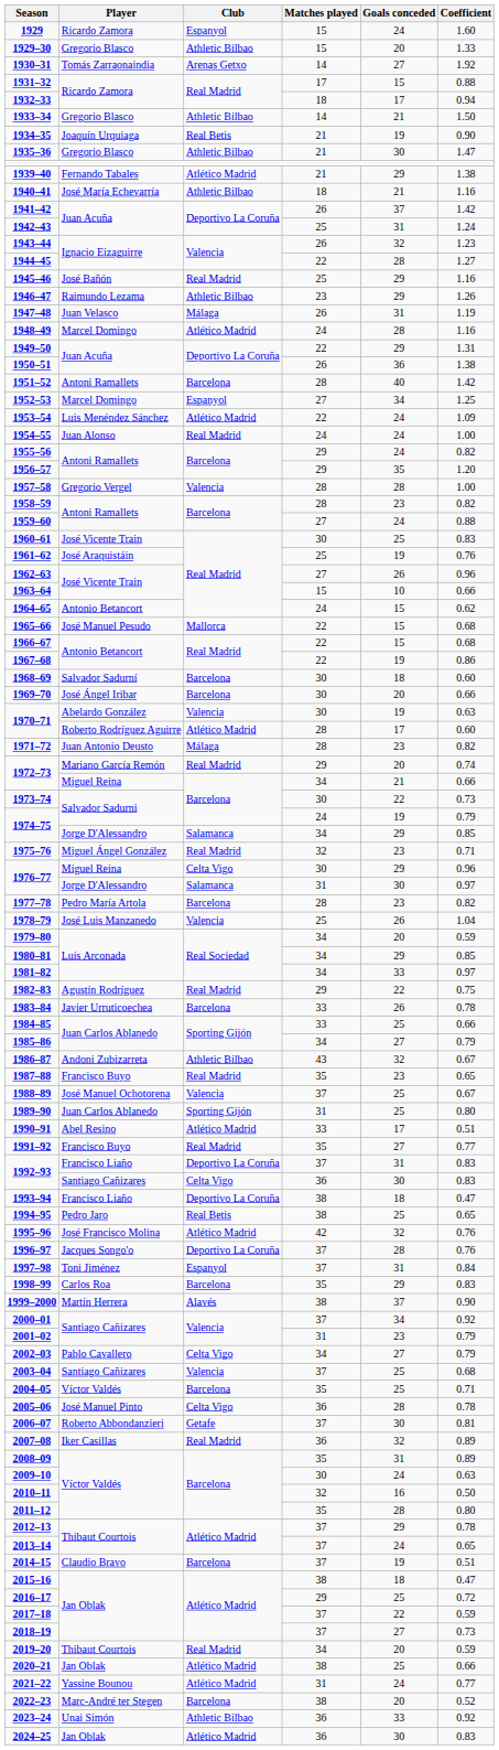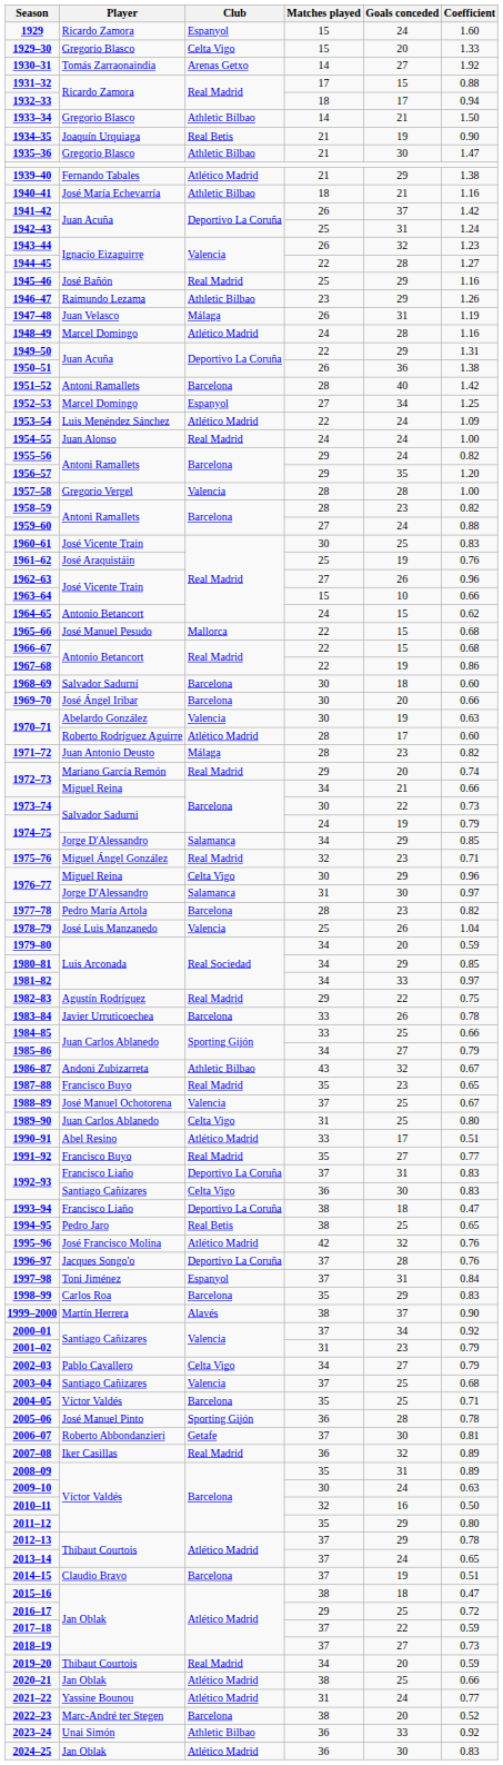1929–30 | Club: Athletic Bilbao -> Celta Vigo
1989–90 | Club: Sporting Gijón -> Celta Vigo
2005–06 | Club: Celta Vigo -> Sporting Gijón
2011–12 | Goals conceded: 28 -> 29
